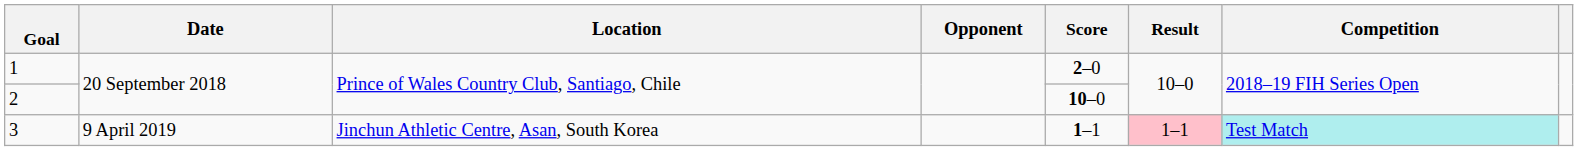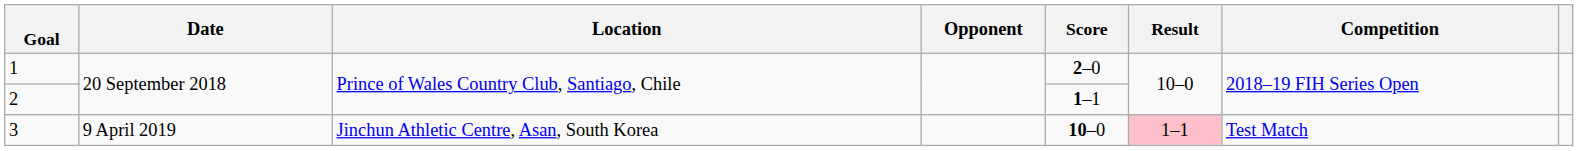2 | Score: 10–0 -> 1–1
3 | Score: 1–1 -> 10–0
3 | Competition: paleturquoise background -> no background
